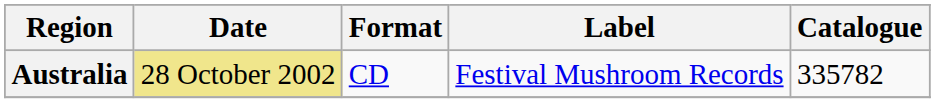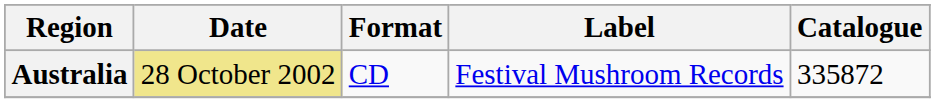Australia | Catalogue: 335782 -> 335872
